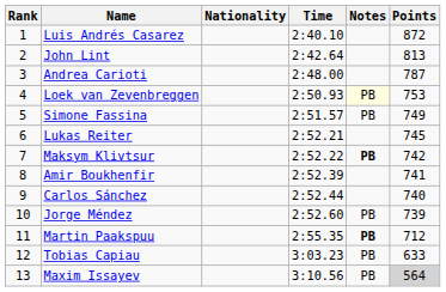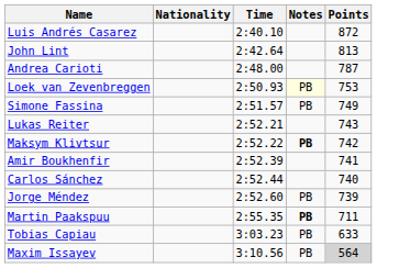- column: Rank | 1 | 2 | 3 | 4 | 5 | 6 | 7 | 8 | 9 | 10 | 11 | 12 | 13
Lukas Reiter | Points: 745 -> 743
Martin Paakspuu | Points: 712 -> 711
